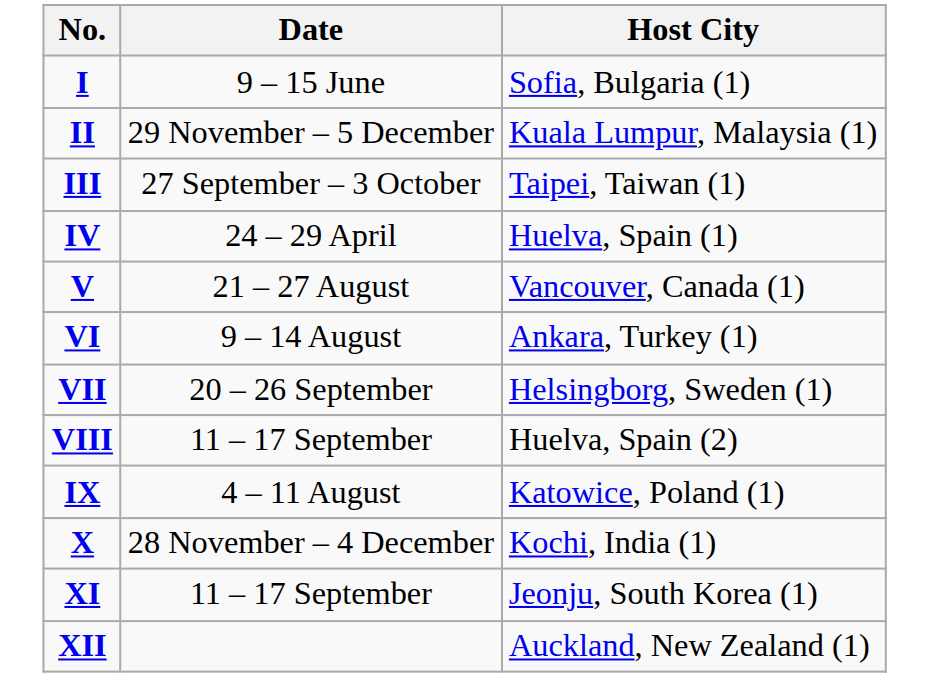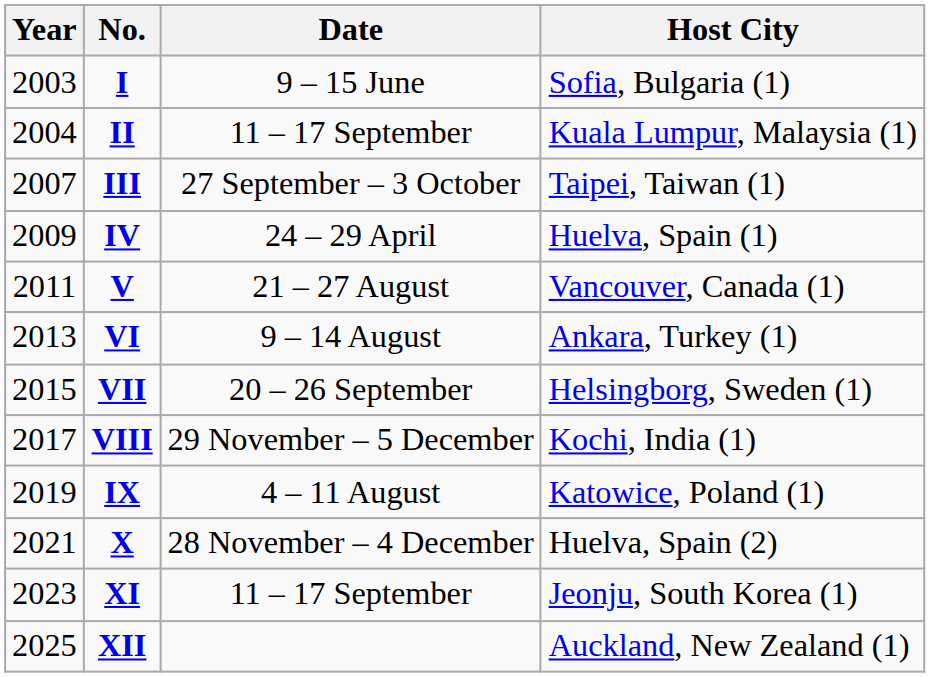+ column: Year | 2003 | 2004 | 2007 | 2009 | 2011 | 2013 | 2015 | 2017 | 2019 | 2021 | 2023 | 2025
II | Date: 29 November – 5 December -> 11 – 17 September
VIII | Date: 11 – 17 September -> 29 November – 5 December
VIII | Host City: Huelva, Spain (2) -> Kochi, India (1)
X | Host City: Kochi, India (1) -> Huelva, Spain (2)
